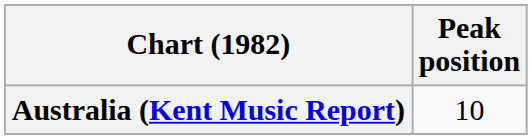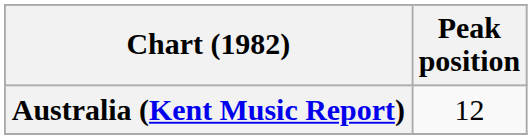Australia (Kent Music Report) | Peak position: 10 -> 12
